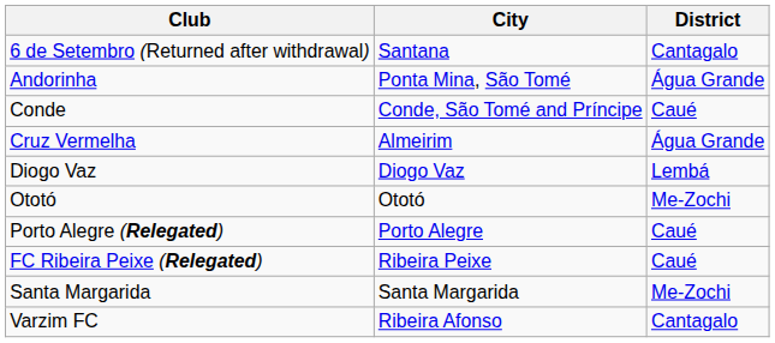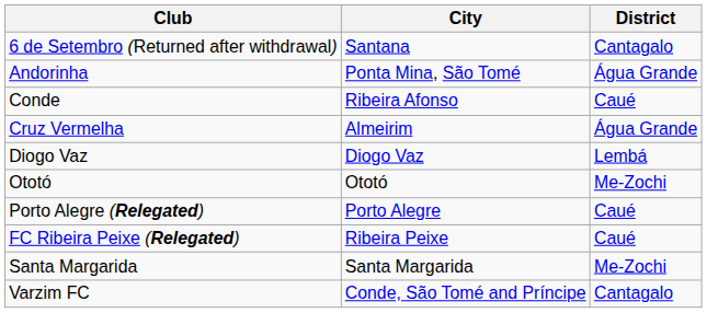Conde | City: Conde, São Tomé and Príncipe -> Ribeira Afonso
Varzim FC | City: Ribeira Afonso -> Conde, São Tomé and Príncipe
